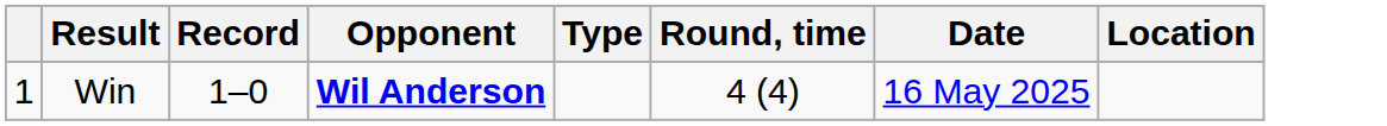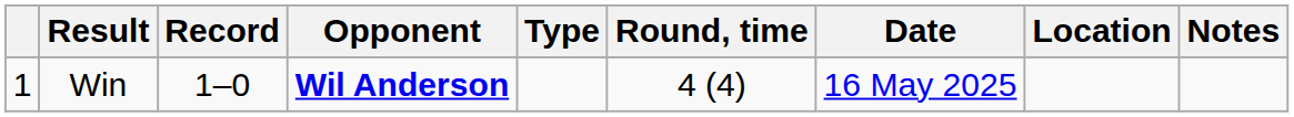+ column: Notes
